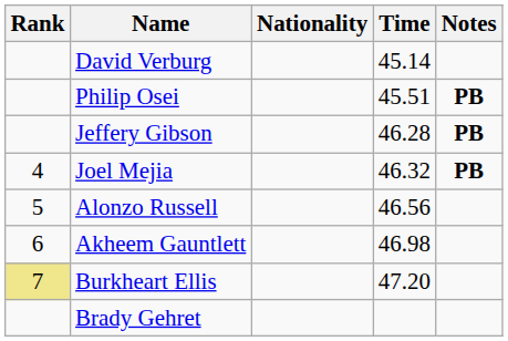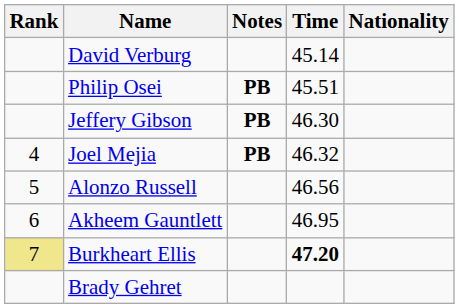columns swapped: Nationality <-> Notes
Jeffery Gibson | Time: 46.28 -> 46.30
Akheem Gauntlett | Time: 46.98 -> 46.95
Burkheart Ellis | Time: normal -> bold
